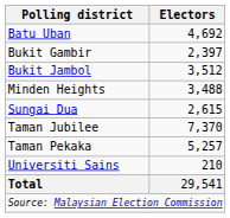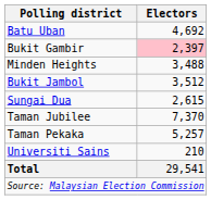Bukit Gambir | Electors: no background -> pink background
rows swapped: Bukit Jambol <-> Minden Heights
